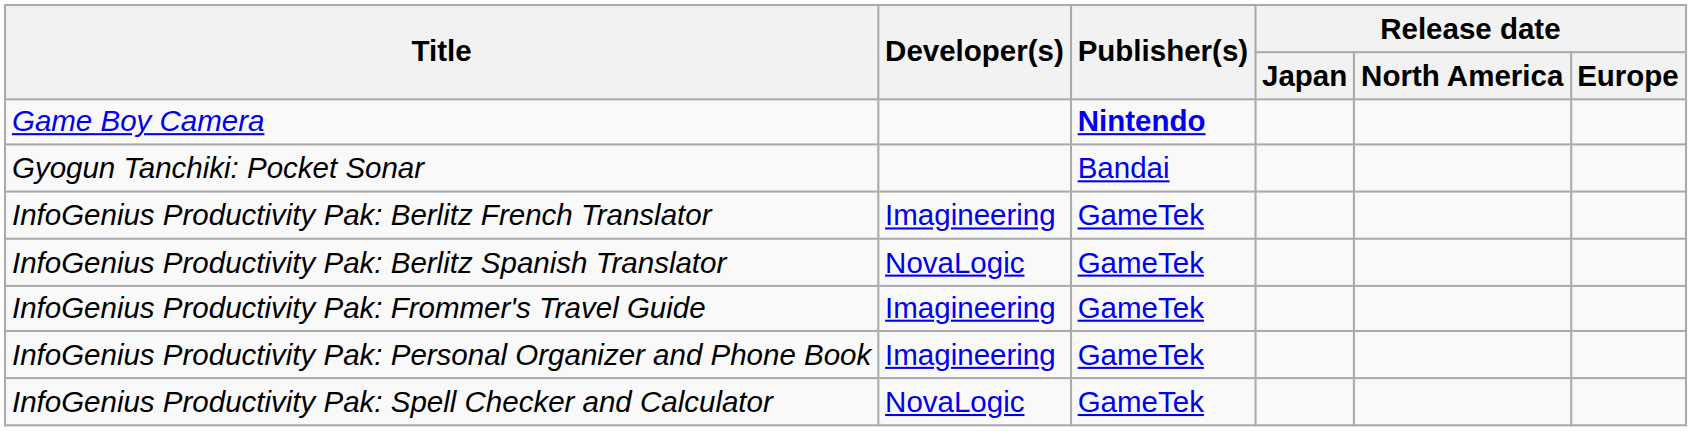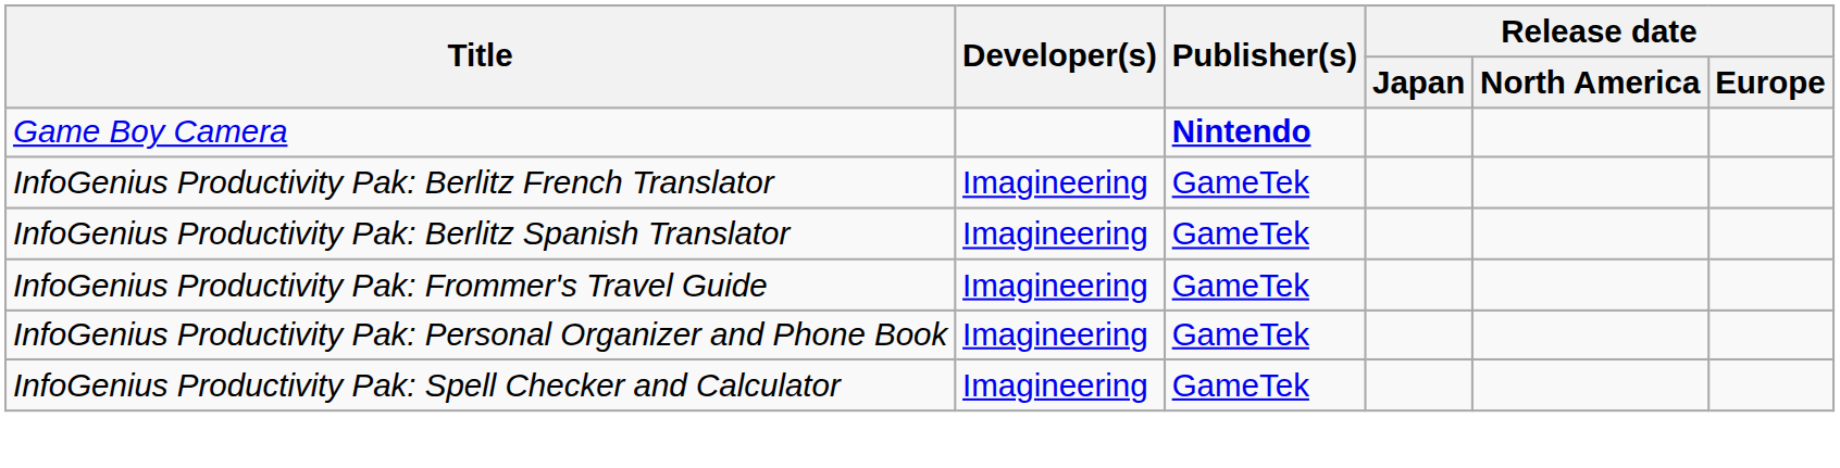- row: Gyogun Tanchiki: Pocket Sonar | Bandai
InfoGenius Productivity Pak: Berlitz Spanish Translator | Developer(s): NovaLogic -> Imagineering
InfoGenius Productivity Pak: Spell Checker and Calculator | Developer(s): NovaLogic -> Imagineering
